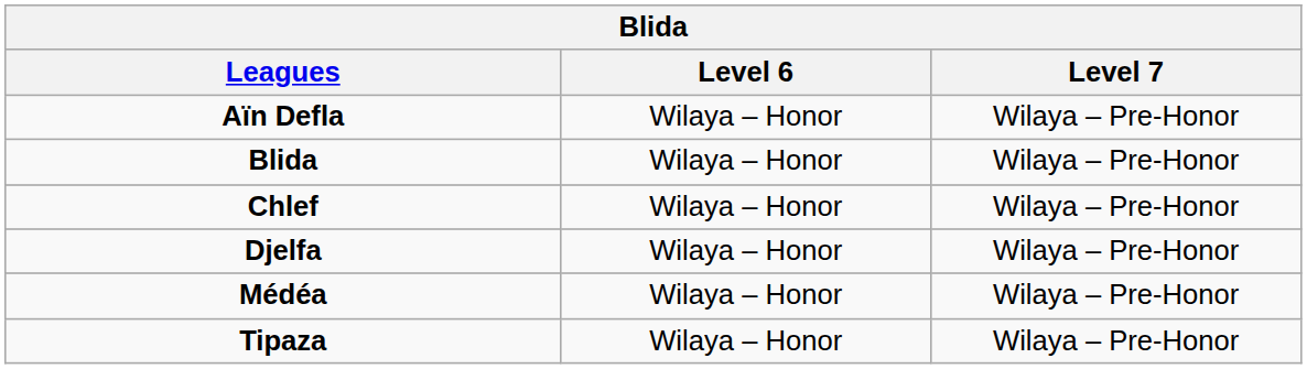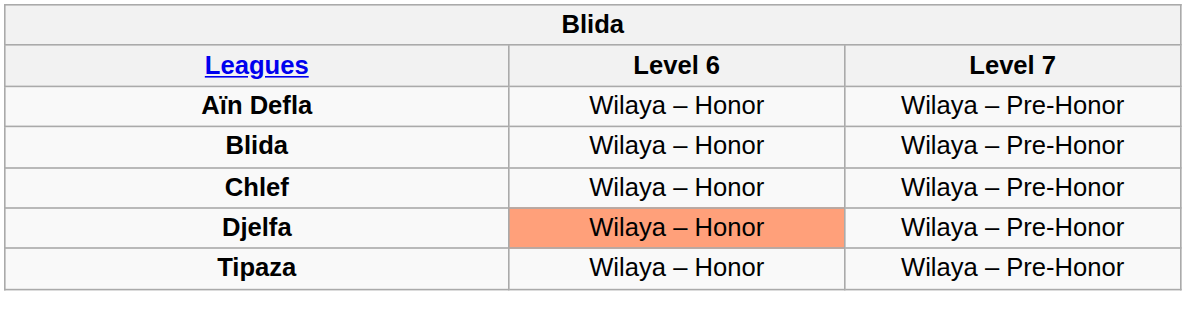Djelfa | Level 6: no background -> lightsalmon background
- row: Médéa | Wilaya – Honor | Wilaya – Pre-Honor
